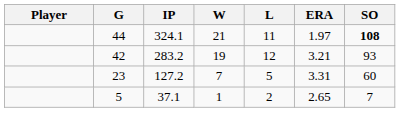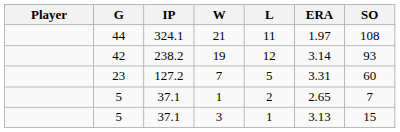21 | SO: bold -> normal
19 | IP: 283.2 -> 238.2
19 | ERA: 3.21 -> 3.14
+ row: 5 | 37.1 | 3 | 1 | 3.13 | 15
